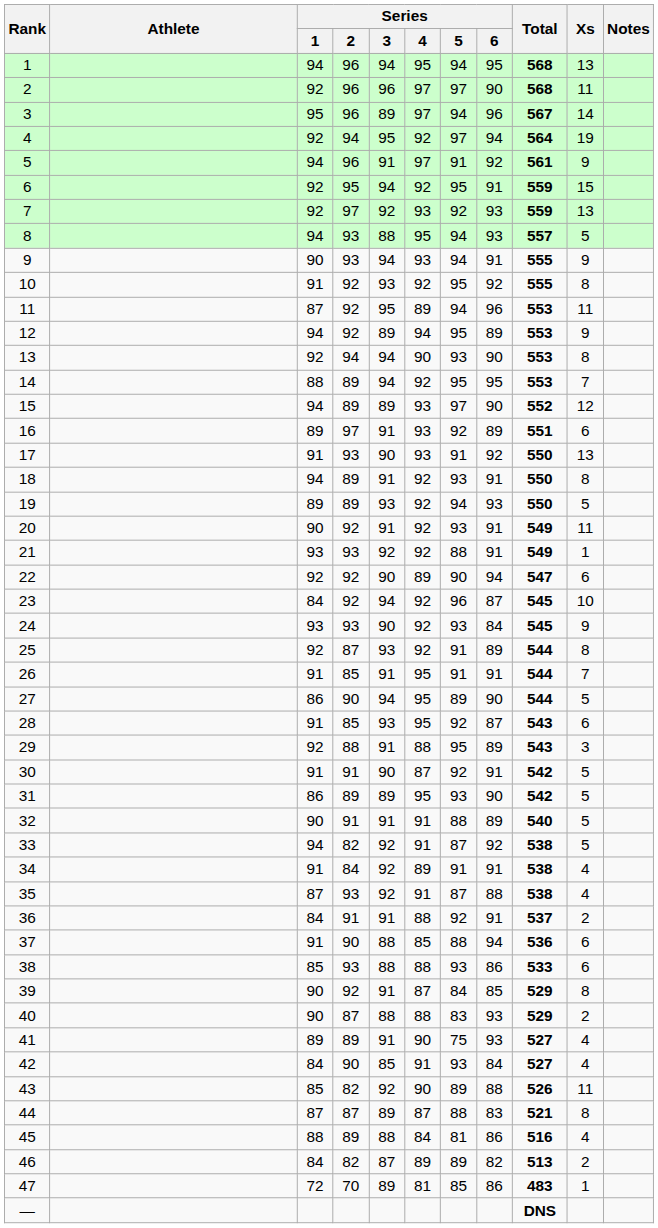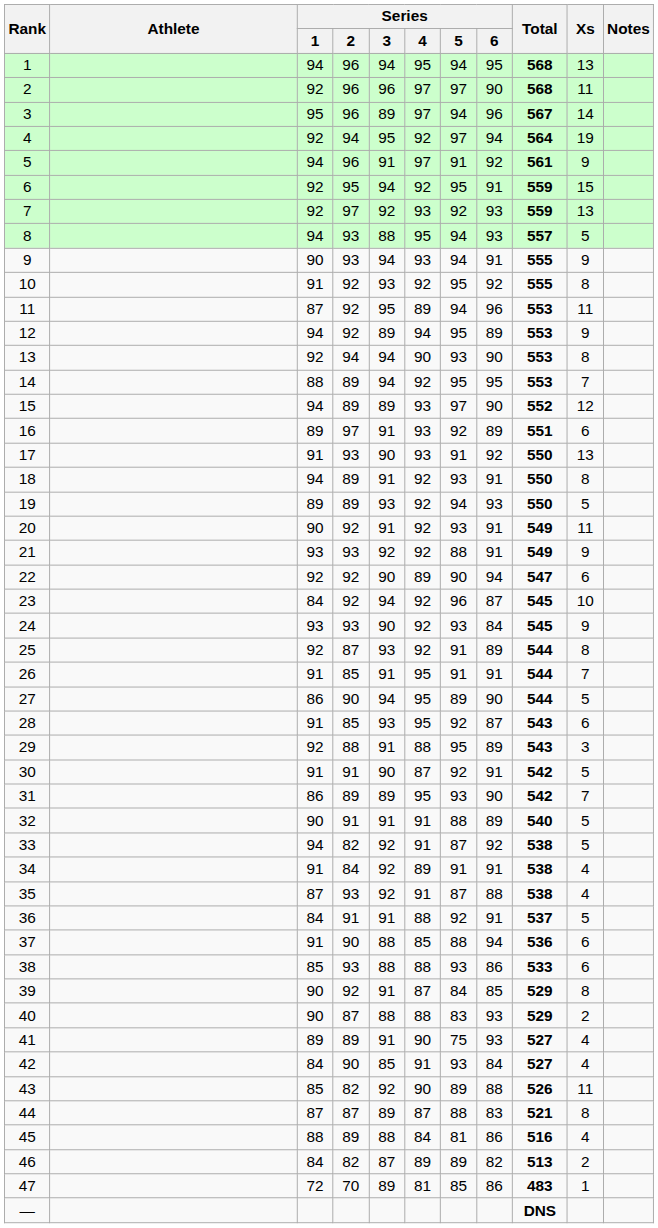21 | Xs: 1 -> 9
31 | Xs: 5 -> 7
36 | Xs: 2 -> 5
